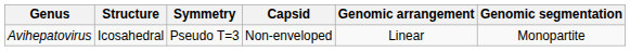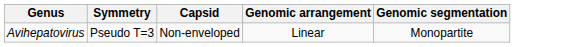- column: Structure | Icosahedral
